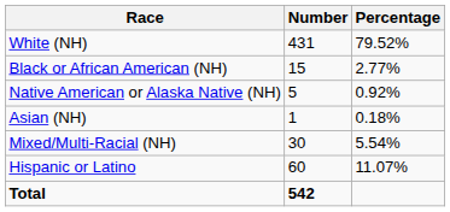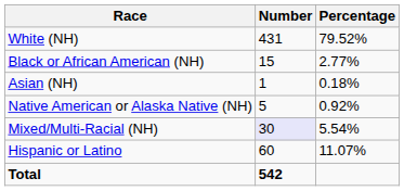rows swapped: Native American or Alaska Native (NH) <-> Asian (NH)
Mixed/Multi-Racial (NH) | Number: no background -> lavender background
